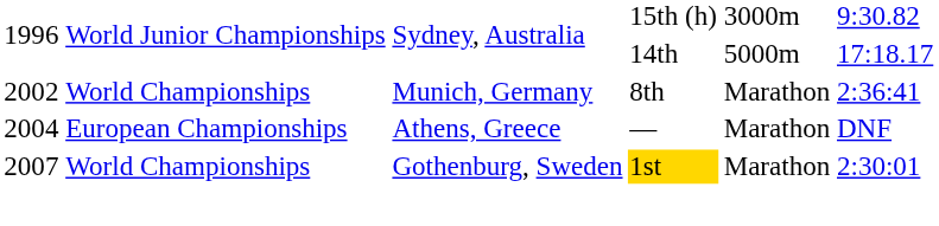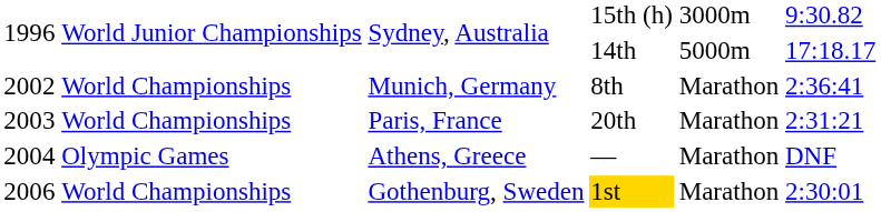+ row: 2003 | World Championships | Paris, France | 20th | Marathon | 2:31:21
— | column 2: European Championships -> Olympic Games
1st | column 1: 2007 -> 2006
